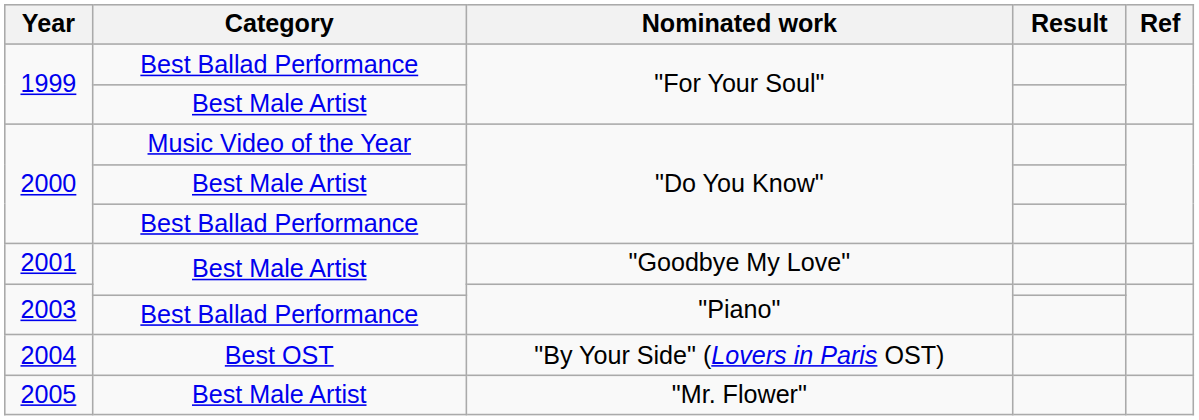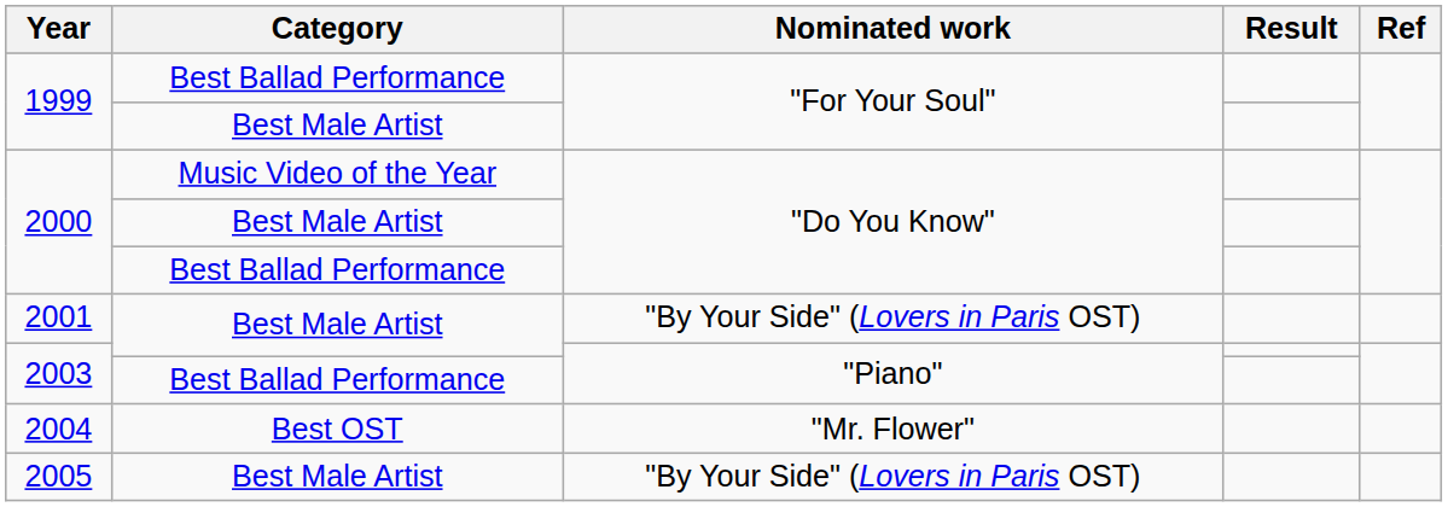2001 | Nominated work: "Goodbye My Love" -> "By Your Side" (Lovers in Paris OST)
2004 | Nominated work: "By Your Side" (Lovers in Paris OST) -> "Mr. Flower"
2005 | Nominated work: "Mr. Flower" -> "By Your Side" (Lovers in Paris OST)
